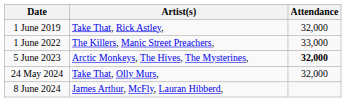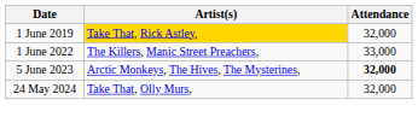1 June 2019 | Artist(s): no background -> gold background
- row: 8 June 2024 | James Arthur, McFly, Lauran Hibberd,
